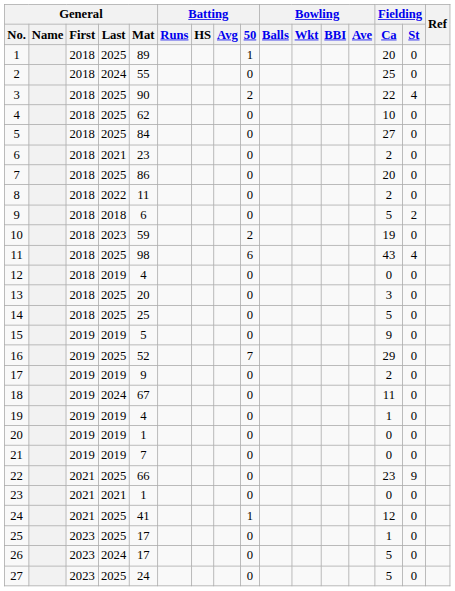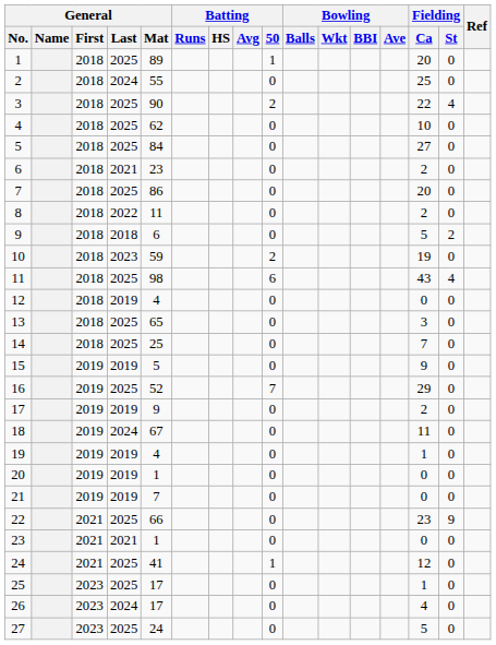13 | General / Mat: 20 -> 65
14 | Fielding / Ca: 5 -> 7
26 | Fielding / Ca: 5 -> 4
